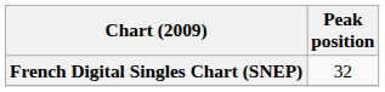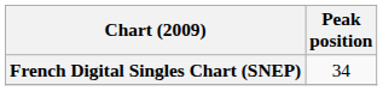French Digital Singles Chart (SNEP) | Peak position: 32 -> 34
